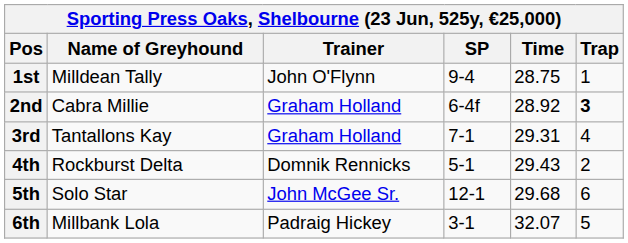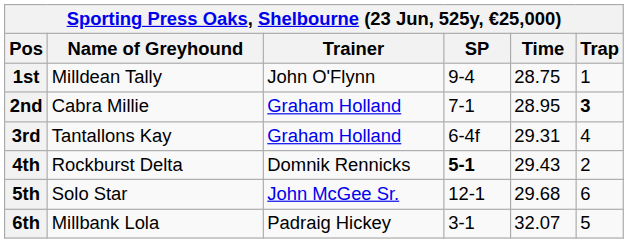2nd | SP: 6-4f -> 7-1
2nd | Time: 28.92 -> 28.95
3rd | SP: 7-1 -> 6-4f
4th | SP: normal -> bold
